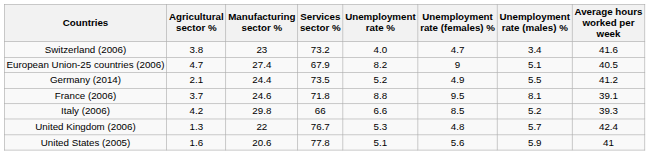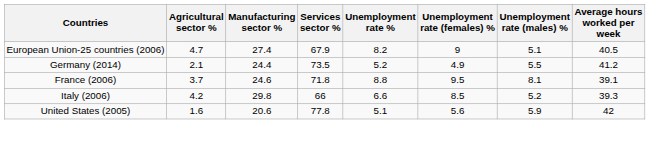- row: Switzerland (2006) | 3.8 | 23 | 73.2 | 4.0 | 4.7 | 3.4 | 41.6
- row: United Kingdom (2006) | 1.3 | 22 | 76.7 | 5.3 | 4.8 | 5.7 | 42.4
United States (2005) | Average hours worked per week: 41 -> 42
